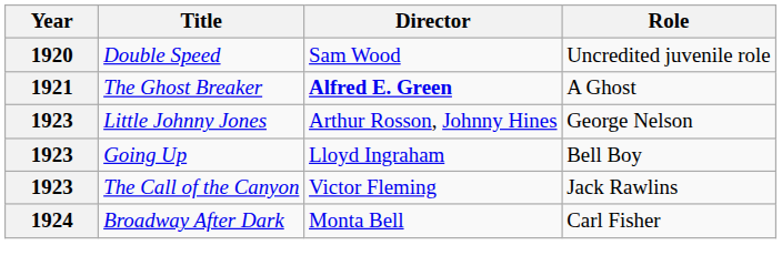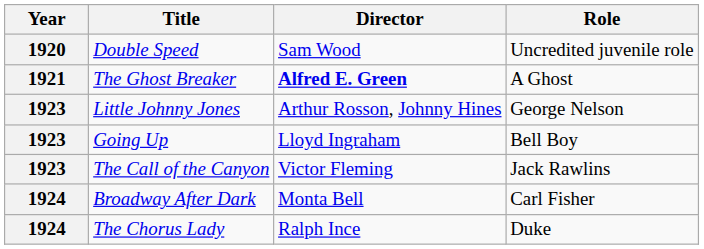+ row: 1924 | The Chorus Lady | Ralph Ince | Duke
